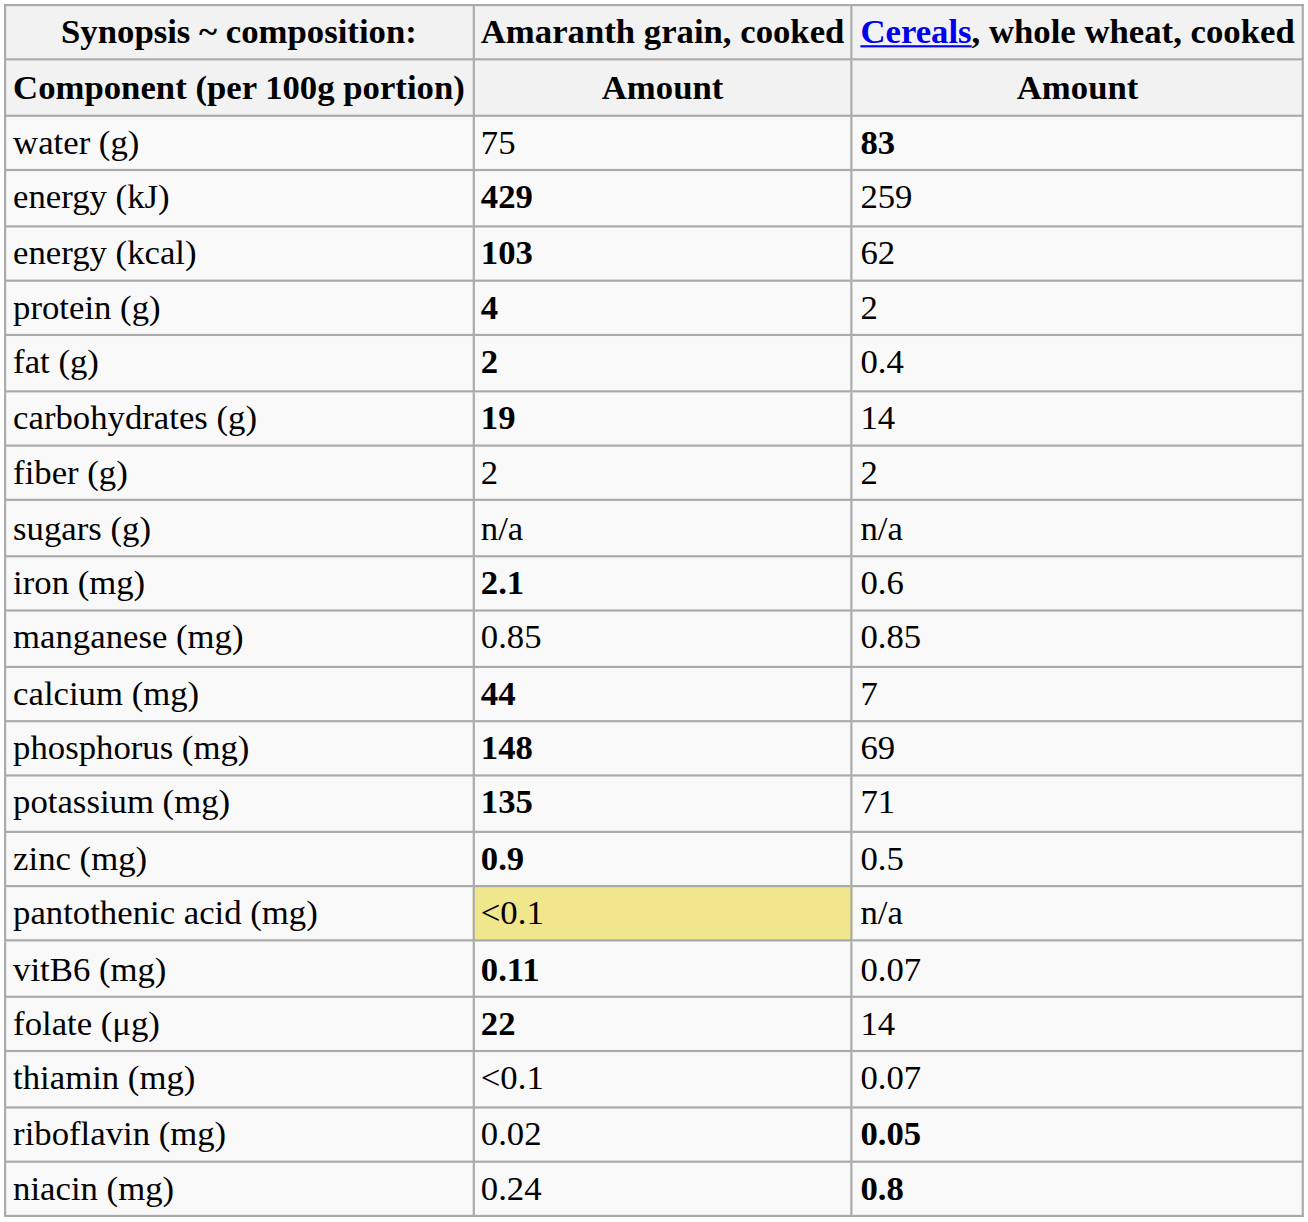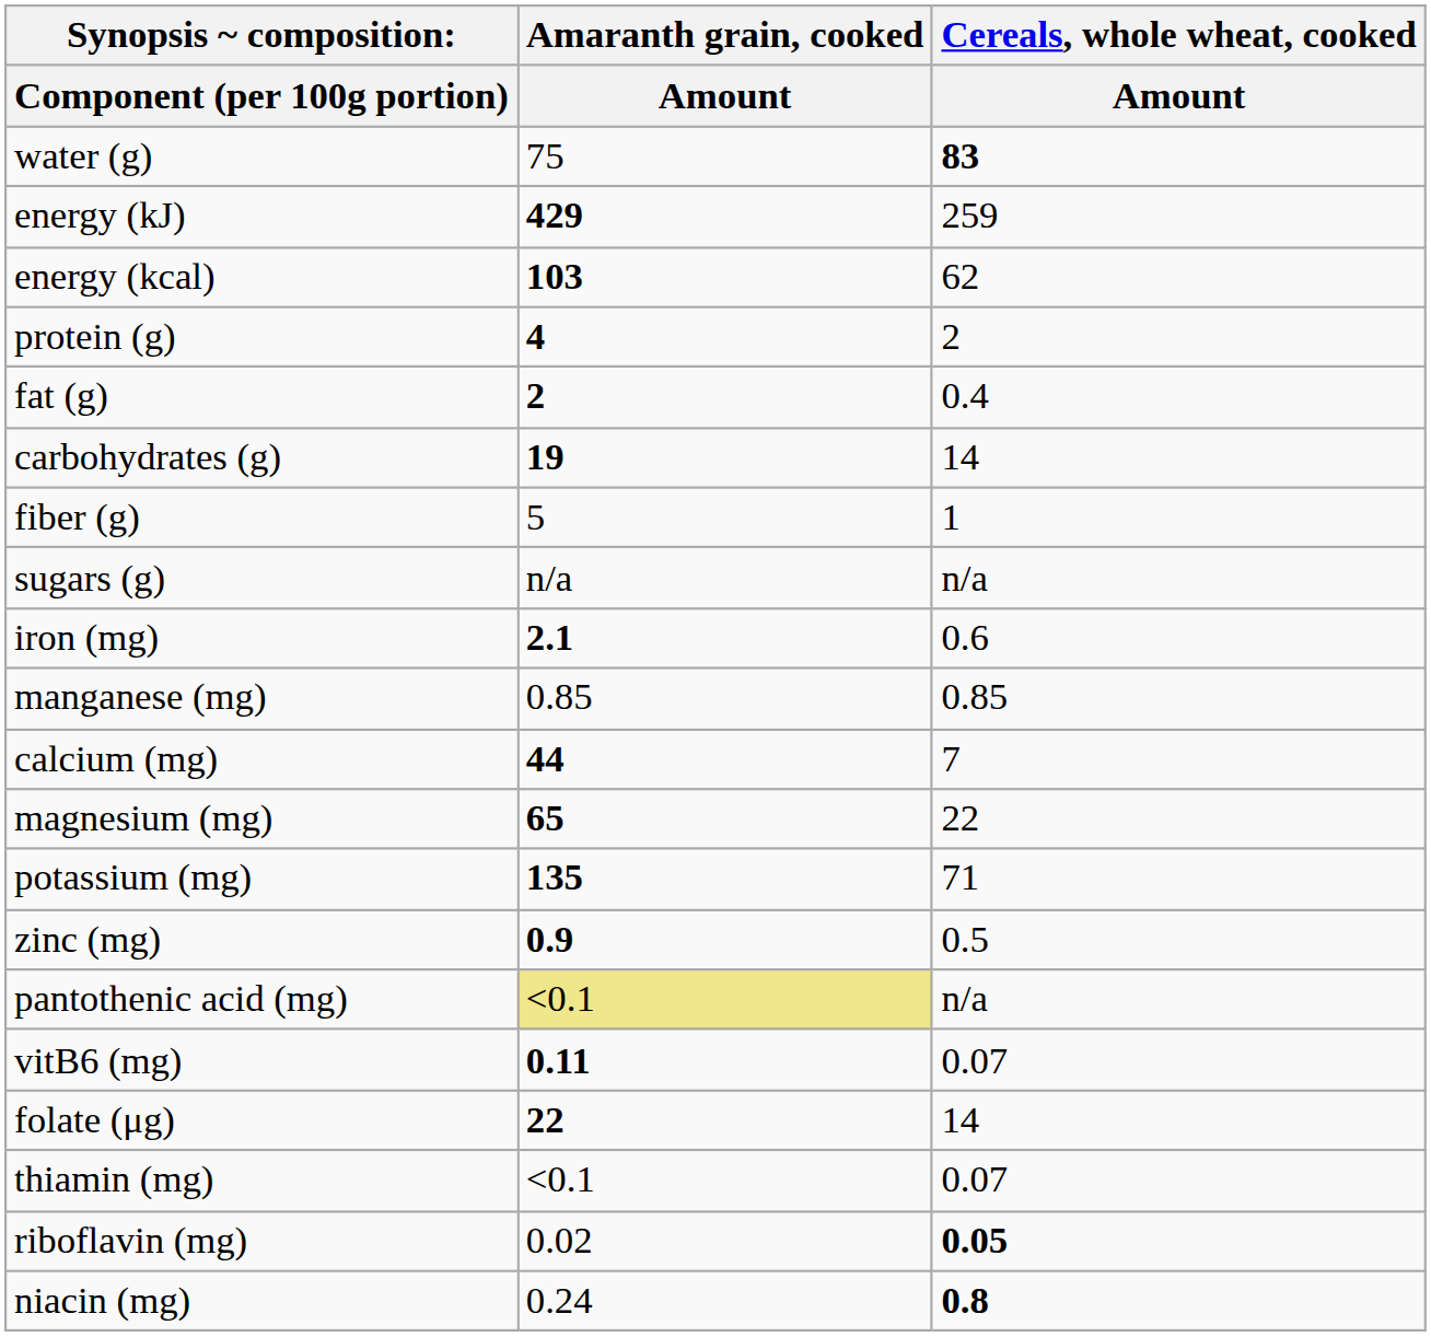fiber (g) | Amaranth grain, cooked / Amount: 2 -> 5
fiber (g) | Cereals, whole wheat, cooked / Amount: 2 -> 1
+ row: magnesium (mg) | 65 | 22
- row: phosphorus (mg) | 148 | 69
